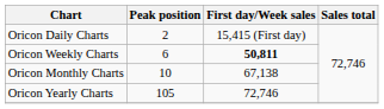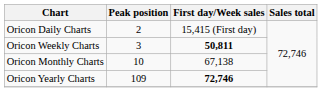Oricon Weekly Charts | Peak position: 6 -> 3
Oricon Yearly Charts | Peak position: 105 -> 109
Oricon Yearly Charts | First day/Week sales: normal -> bold
